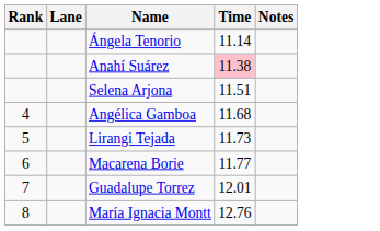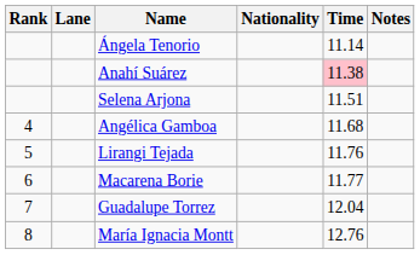+ column: Nationality
Lirangi Tejada | Time: 11.73 -> 11.76
Guadalupe Torrez | Time: 12.01 -> 12.04
